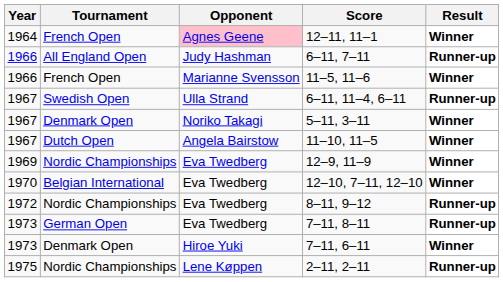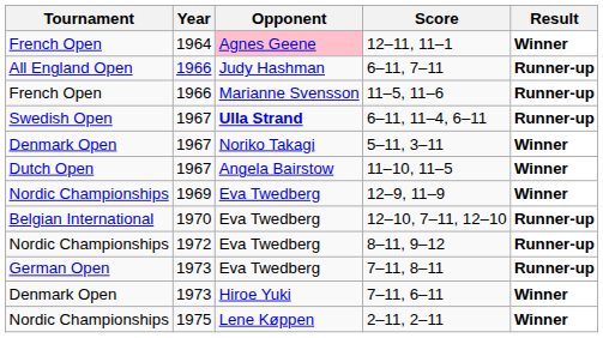columns swapped: Year <-> Tournament
11–5, 11–6 | Result: Winner -> Runner-up
6–11, 11–4, 6–11 | Opponent: normal -> bold
12–10, 7–11, 12–10 | Result: Winner -> Runner-up
2–11, 2–11 | Result: Runner-up -> Winner
